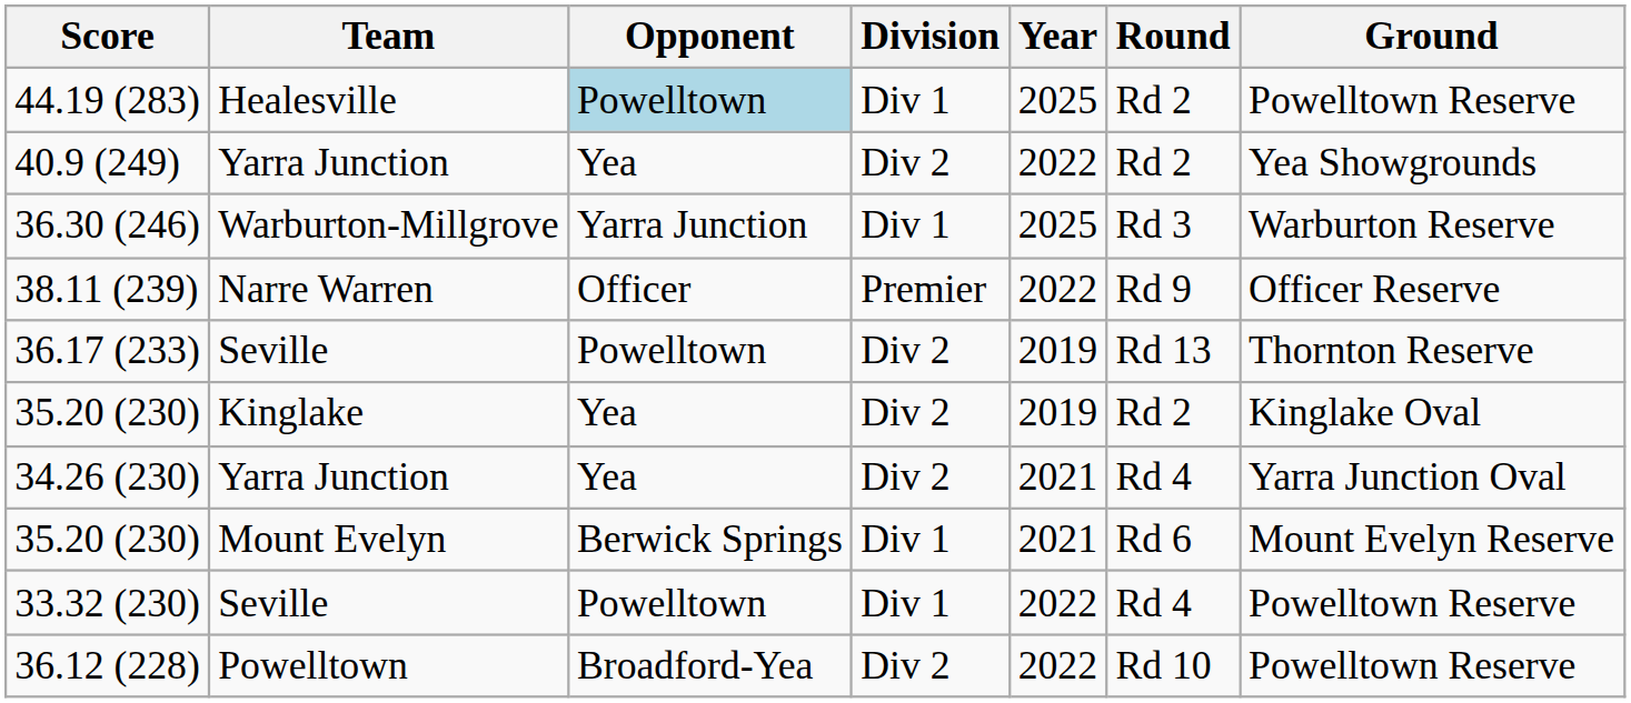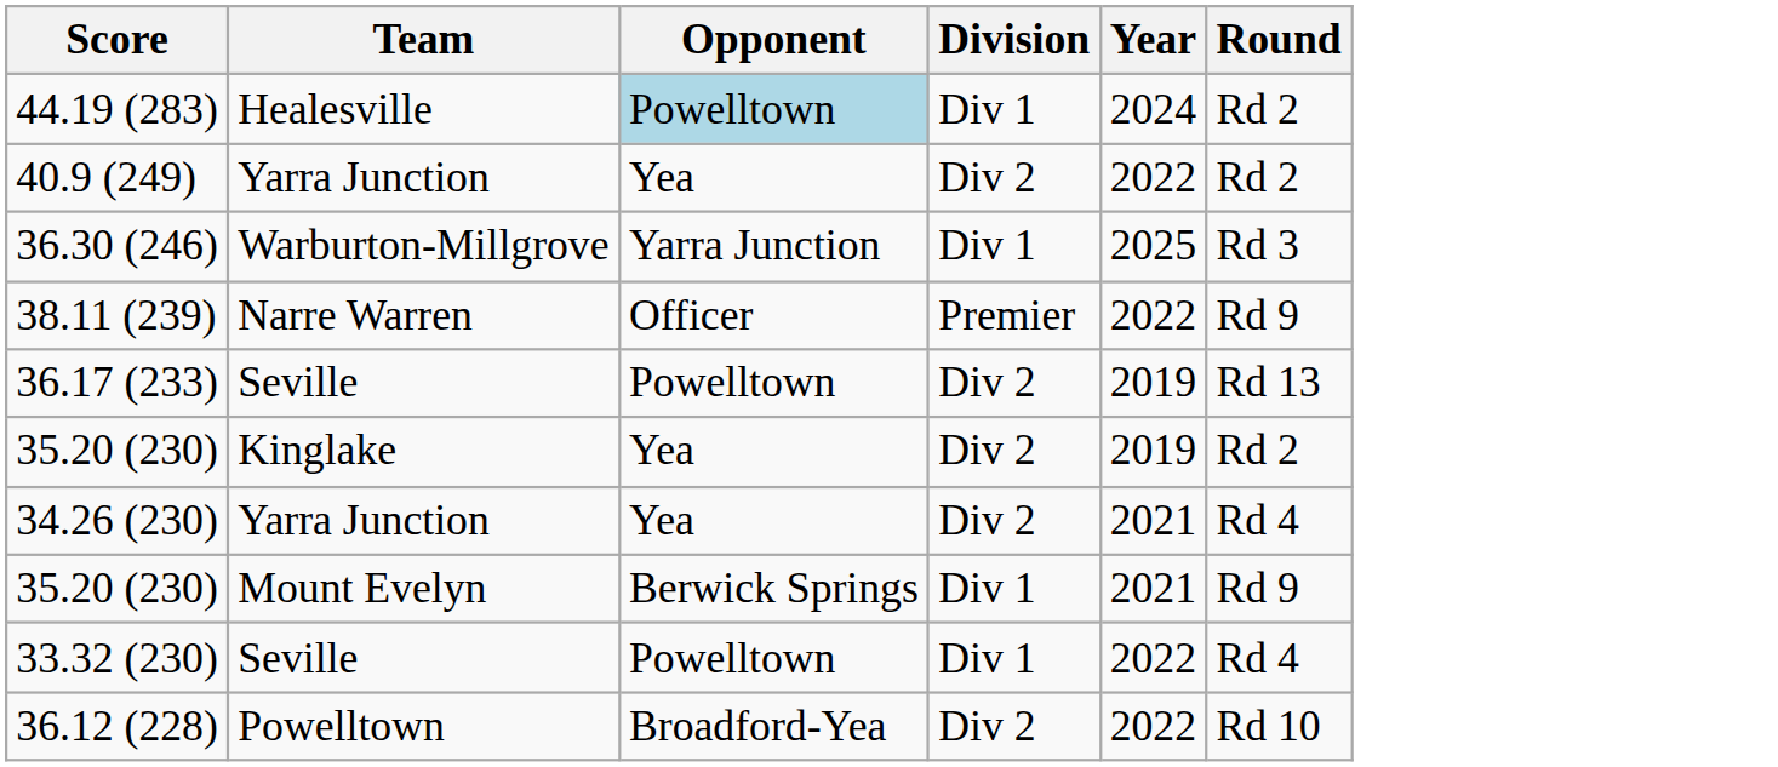- column: Ground | Powelltown Reserve | Yea Showgrounds | Warburton Reserve | Officer Reserve | Thornton Reserve | Kinglake Oval | Yarra Junction Oval | Mount Evelyn Reserve | Powelltown Reserve | Powelltown Reserve
44.19 (283) | Year: 2025 -> 2024
35.20 (230) / Mount Evelyn | Round: Rd 6 -> Rd 9
